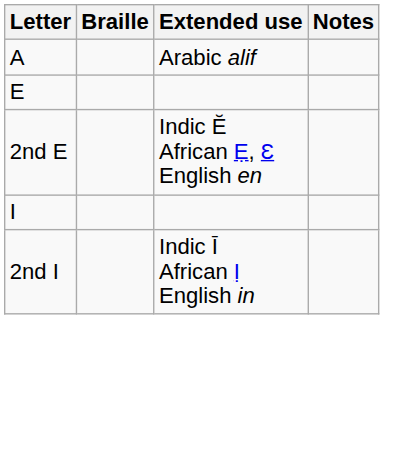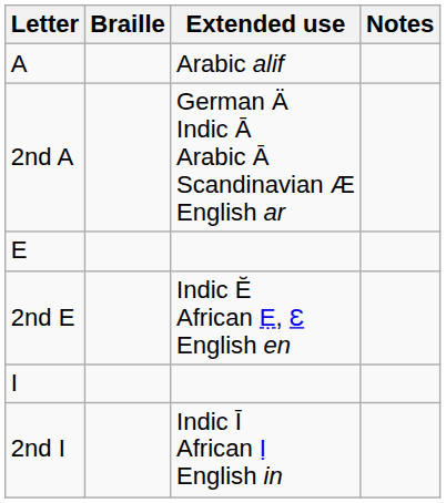+ row: 2nd A | German Ä Indic Ā Arabic Ā Scandinavian Æ English ar
